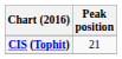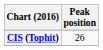CIS (Tophit) | Peak position: 21 -> 26
